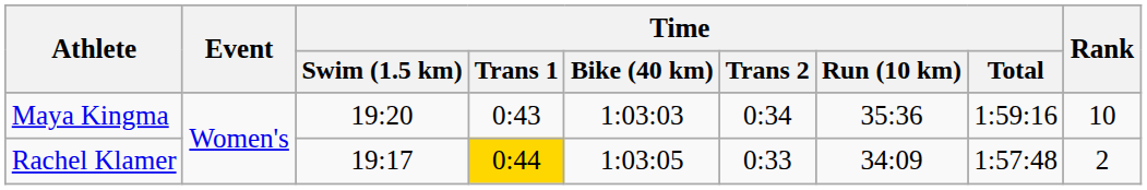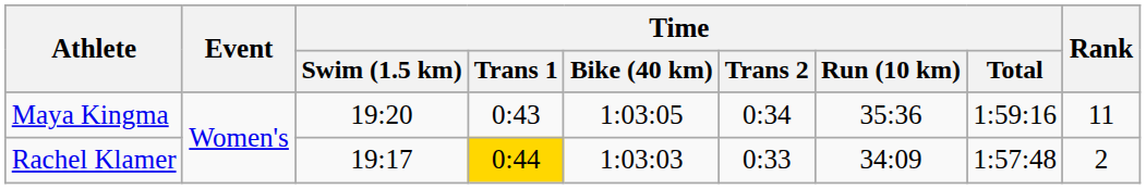Maya Kingma | Time / Bike (40 km): 1:03:03 -> 1:03:05
Maya Kingma | Rank: 10 -> 11
Rachel Klamer | Time / Bike (40 km): 1:03:05 -> 1:03:03
